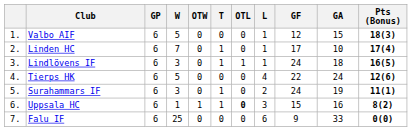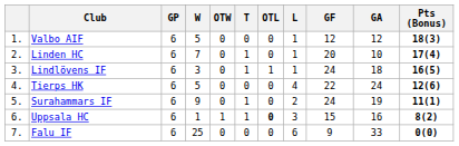Valbo AIF | GA: 15 -> 12
Linden HC | GF: 17 -> 20
Surahammars IF | W: 3 -> 9
